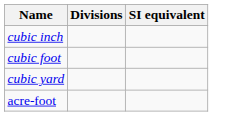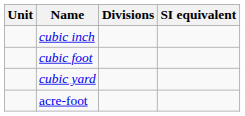+ column: Unit
